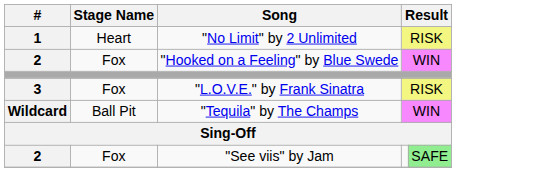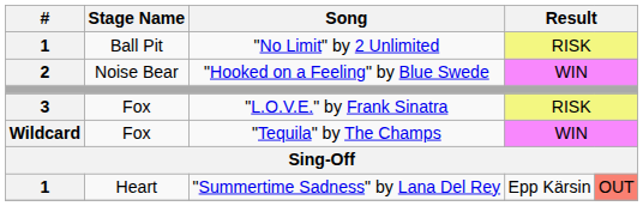"No Limit" by 2 Unlimited | Stage Name: Heart -> Ball Pit
"Hooked on a Feeling" by Blue Swede | Stage Name: Fox -> Noise Bear
"Tequila" by The Champs | Stage Name: Ball Pit -> Fox
+ row: 1 | Heart | "Summertime Sadness" by Lana Del Rey | Epp Kärsin | OUT
- row: 2 | Fox | "See viis" by Jam | SAFE
